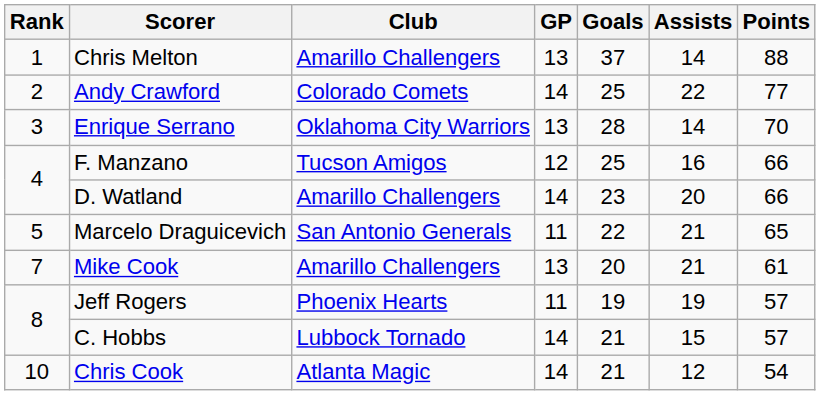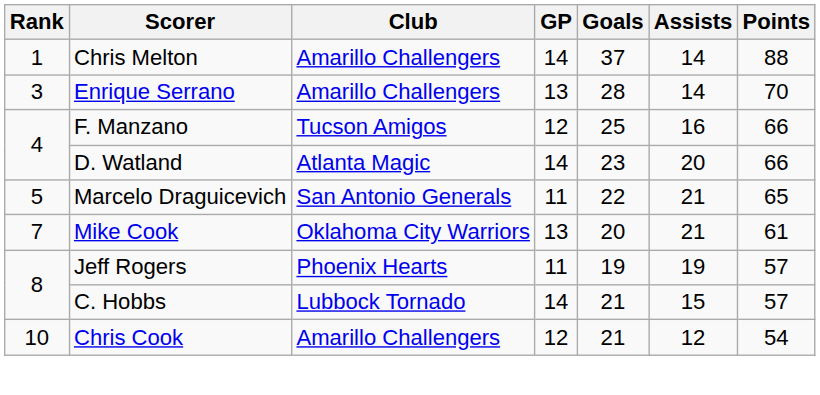Chris Melton | GP: 13 -> 14
- row: 2 | Andy Crawford | Colorado Comets | 14 | 25 | 22 | 77
Enrique Serrano | Club: Oklahoma City Warriors -> Amarillo Challengers
D. Watland | Club: Amarillo Challengers -> Atlanta Magic
Mike Cook | Club: Amarillo Challengers -> Oklahoma City Warriors
Chris Cook | Club: Atlanta Magic -> Amarillo Challengers
Chris Cook | GP: 14 -> 12
